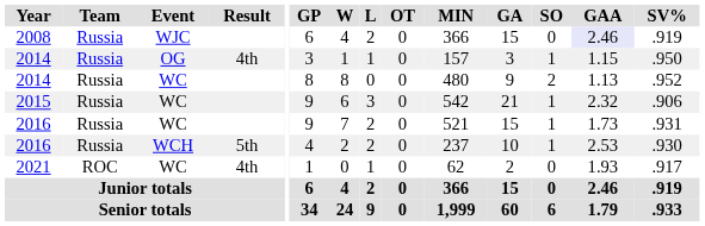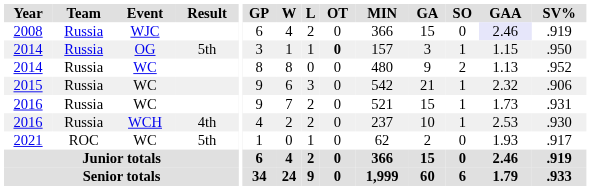2014 / OG | Result: 4th -> 5th
2014 / OG | OT: normal -> bold
2016 / WCH | Result: 5th -> 4th
2021 | Result: 4th -> 5th
